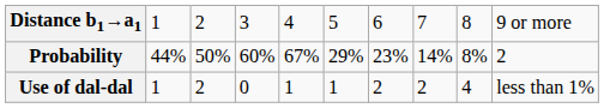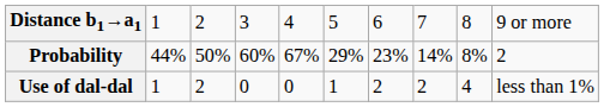Use of dal-dal | column 5: 1 -> 0
